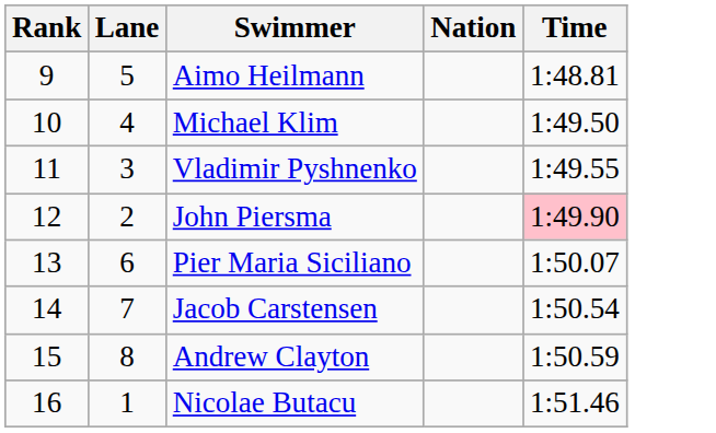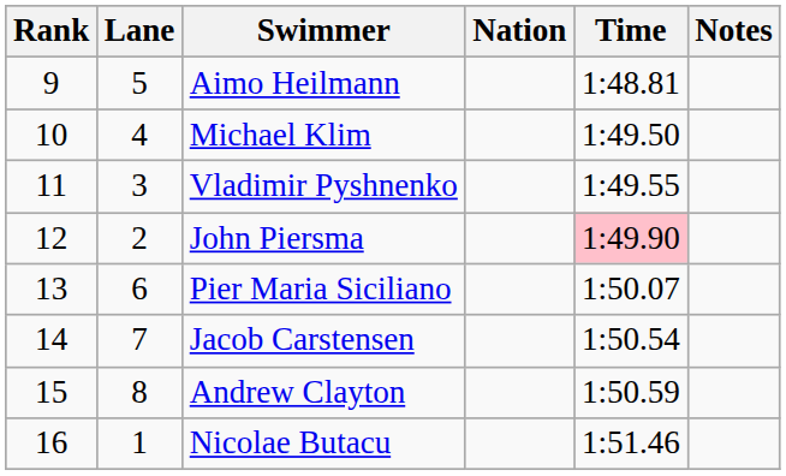+ column: Notes
